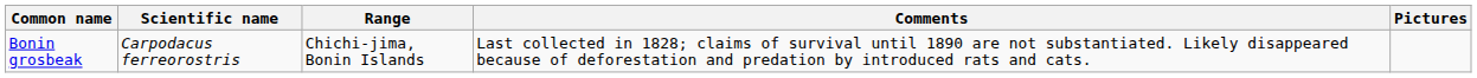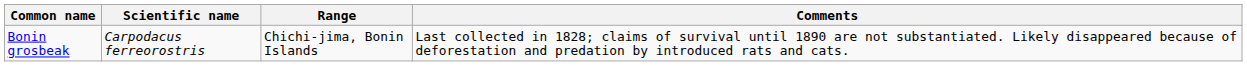- column: Pictures
